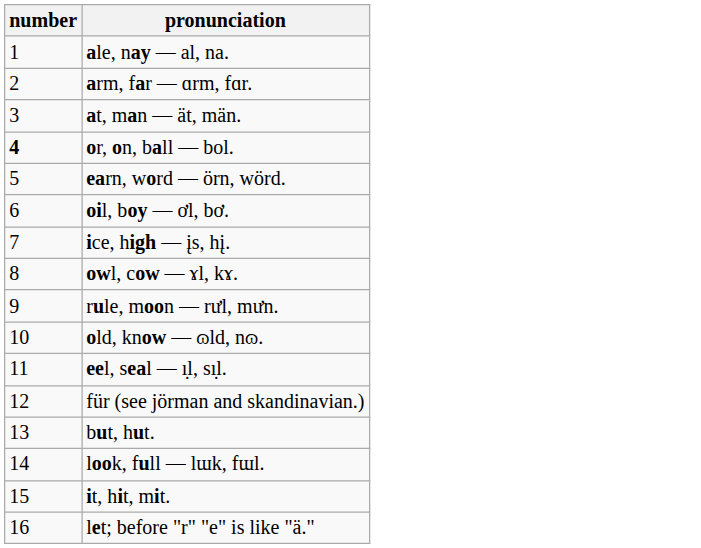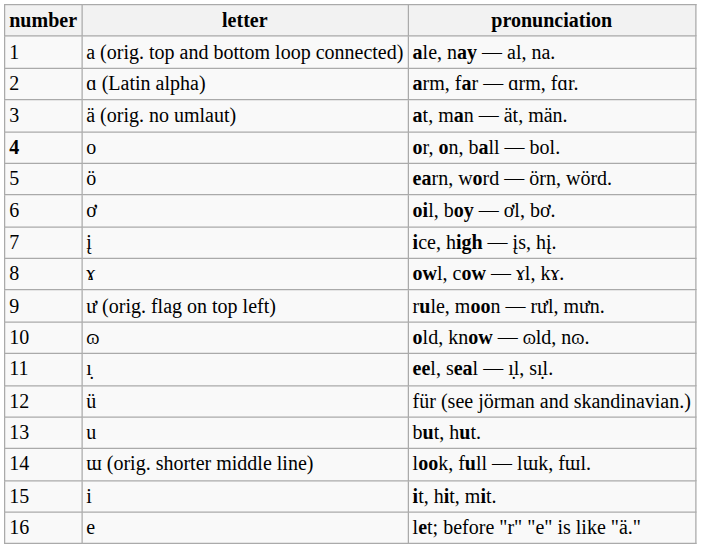+ column: letter | a (orig. top and bottom loop connected) | ɑ (Latin alpha) | ä (orig. no umlaut) | o | ö | ơ | į | ɤ | ư (orig. flag on top left) | ɷ | ı̣ | ü | u | ɯ (orig. shorter middle line) | i | e
